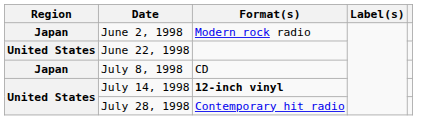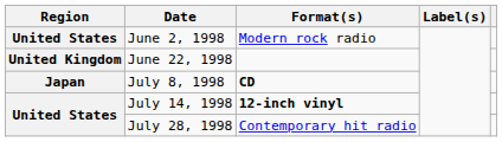June 2, 1998 | Region: Japan -> United States
June 22, 1998 | Region: United States -> United Kingdom
July 8, 1998 | Format(s): normal -> bold
